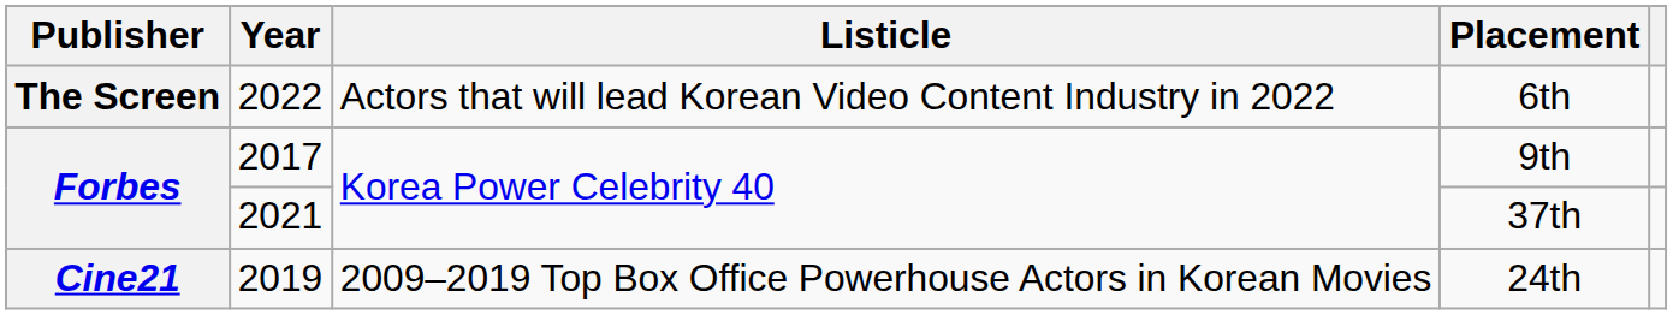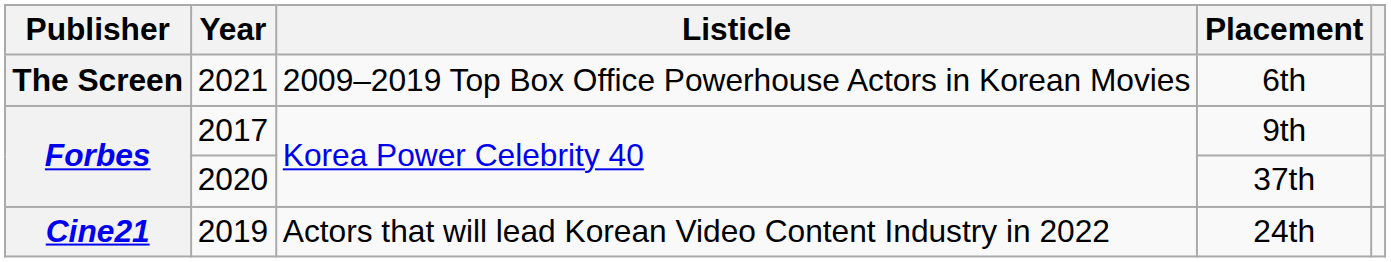6th | Year: 2022 -> 2021
6th | Listicle: Actors that will lead Korean Video Content Industry in 2022 -> 2009–2019 Top Box Office Powerhouse Actors in Korean Movies
37th | Year: 2021 -> 2020
24th | Listicle: 2009–2019 Top Box Office Powerhouse Actors in Korean Movies -> Actors that will lead Korean Video Content Industry in 2022
